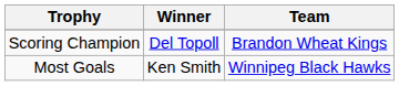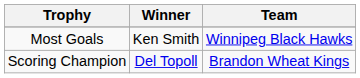rows swapped: Scoring Champion <-> Most Goals
